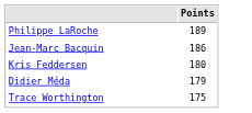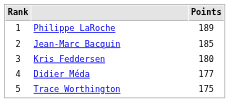+ column: Rank | 1 | 2 | 3 | 4 | 5
Jean-Marc Bacquin | Points: 186 -> 185
Didier Méda | Points: 179 -> 177
